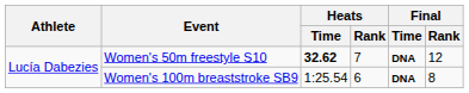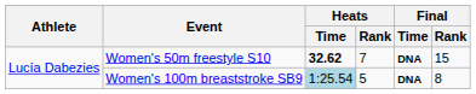Women's 50m freestyle S10 | Final / Rank: 12 -> 15
Women's 100m breaststroke SB9 | Heats / Time: no background -> lightblue background
Women's 100m breaststroke SB9 | Heats / Rank: 6 -> 5
